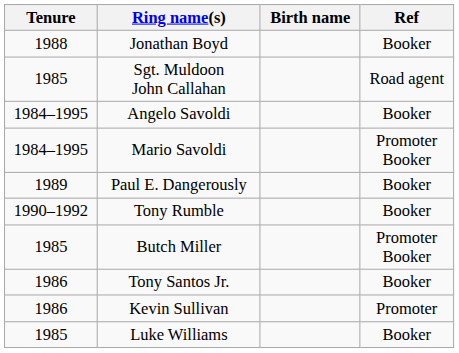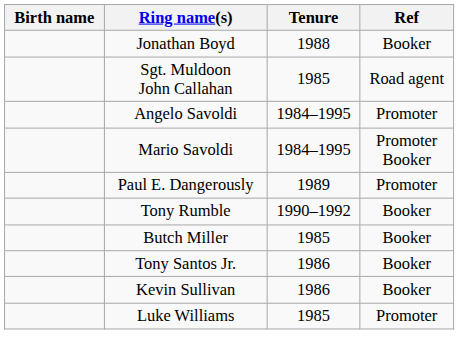columns swapped: Birth name <-> Tenure
Angelo Savoldi | Ref: Booker -> Promoter
Paul E. Dangerously | Ref: Booker -> Promoter
Butch Miller | Ref: Promoter Booker -> Booker
Kevin Sullivan | Ref: Promoter -> Booker
Luke Williams | Ref: Booker -> Promoter
